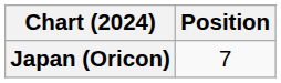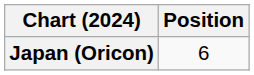Japan (Oricon) | Position: 7 -> 6
